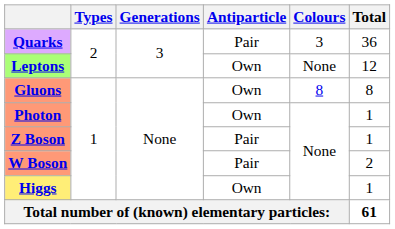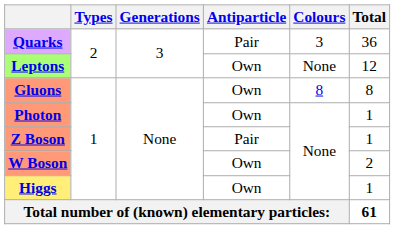W Boson | Antiparticle: Pair -> Own
